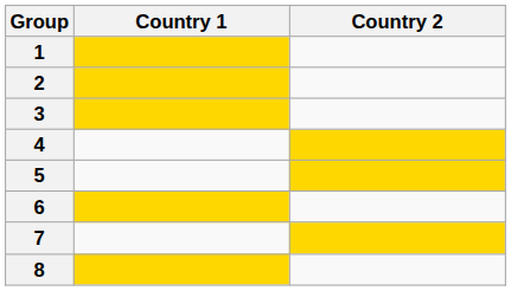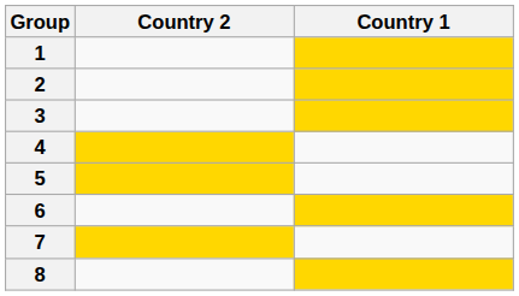columns swapped: Country 1 <-> Country 2
